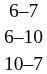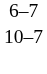- row: 6–10
